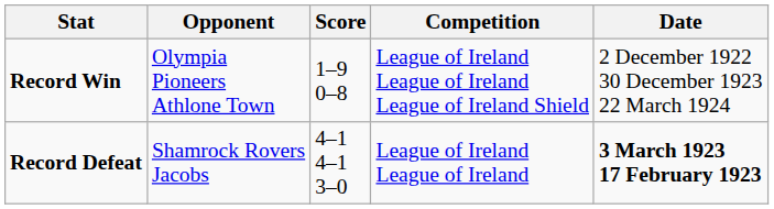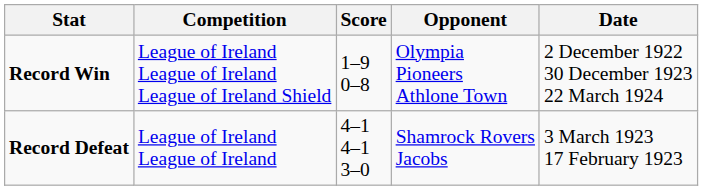columns swapped: Opponent <-> Competition
Record Defeat | Date: bold -> normal
